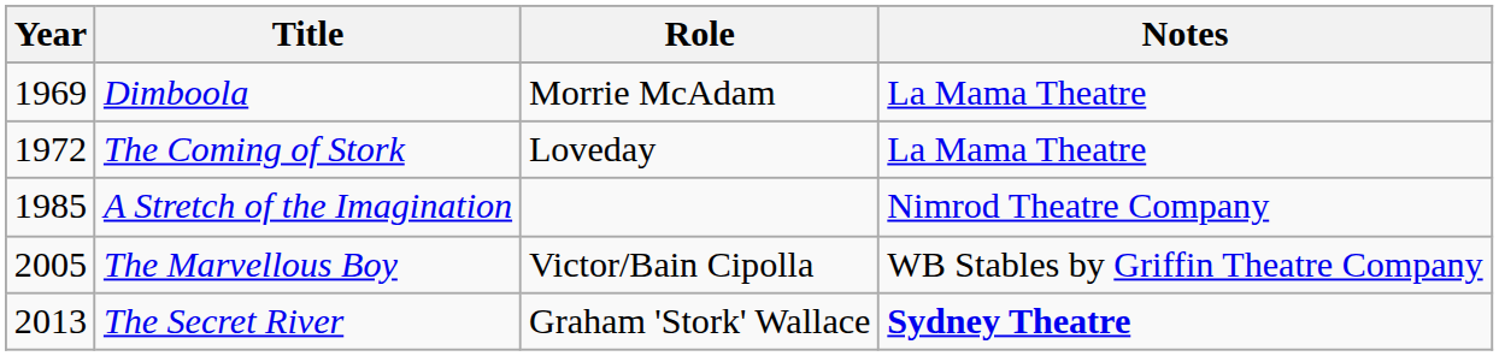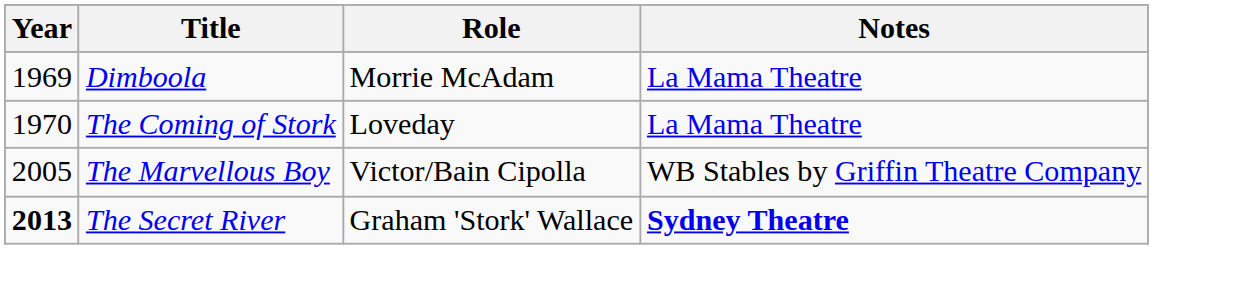The Coming of Stork | Year: 1972 -> 1970
- row: 1985 | A Stretch of the Imagination | Nimrod Theatre Company
The Secret River | Year: normal -> bold
